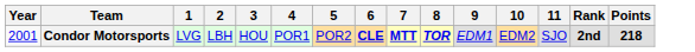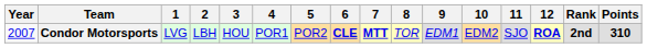+ column: 12 | ROA
Condor Motorsports | Year: 2001 -> 2007
Condor Motorsports | 8: bold -> normal
Condor Motorsports | Points: 218 -> 310
